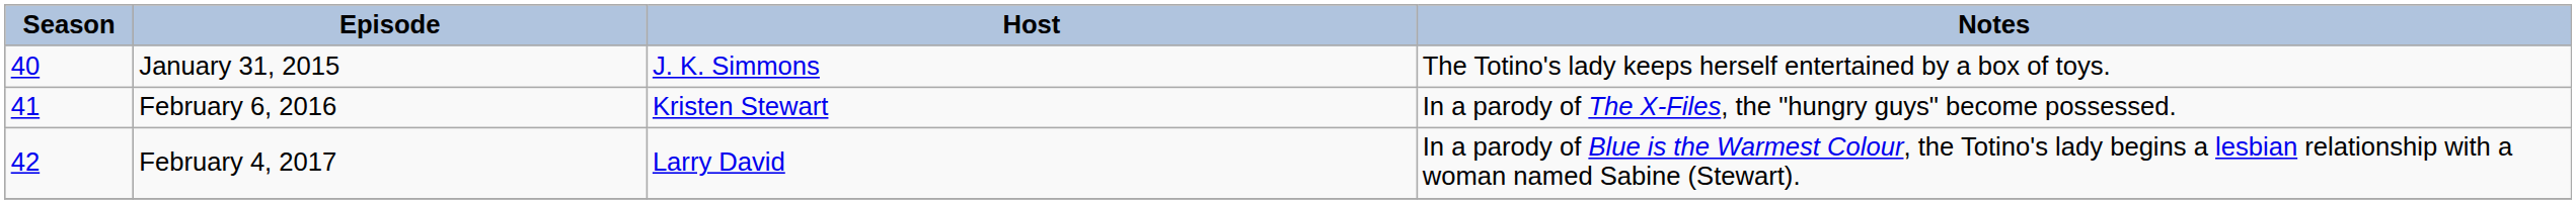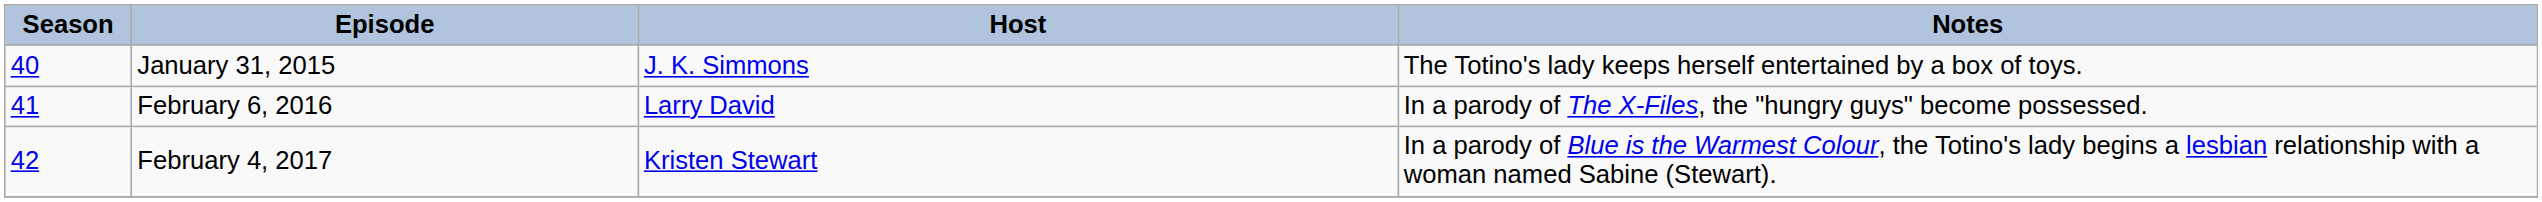February 6, 2016 | Host: Kristen Stewart -> Larry David
February 4, 2017 | Host: Larry David -> Kristen Stewart
